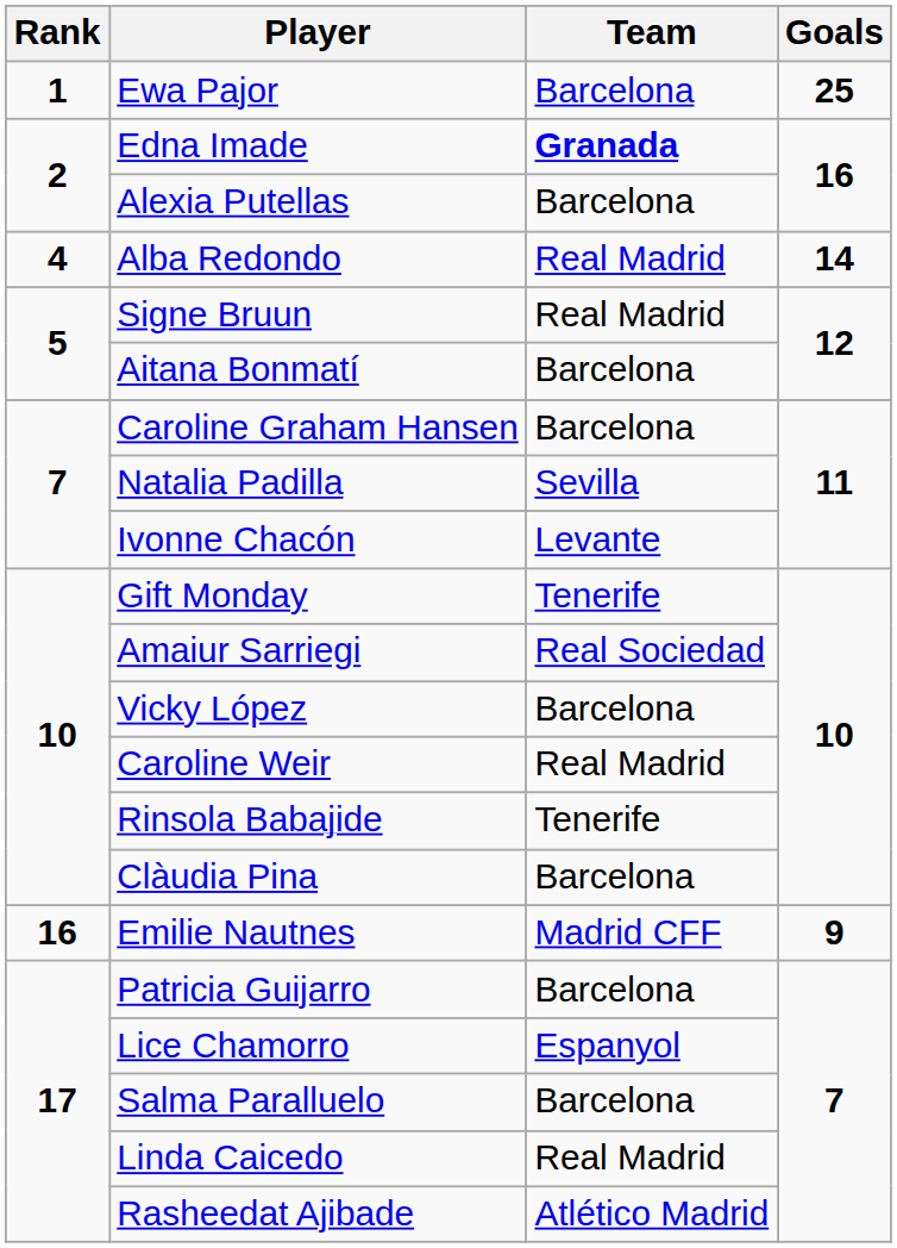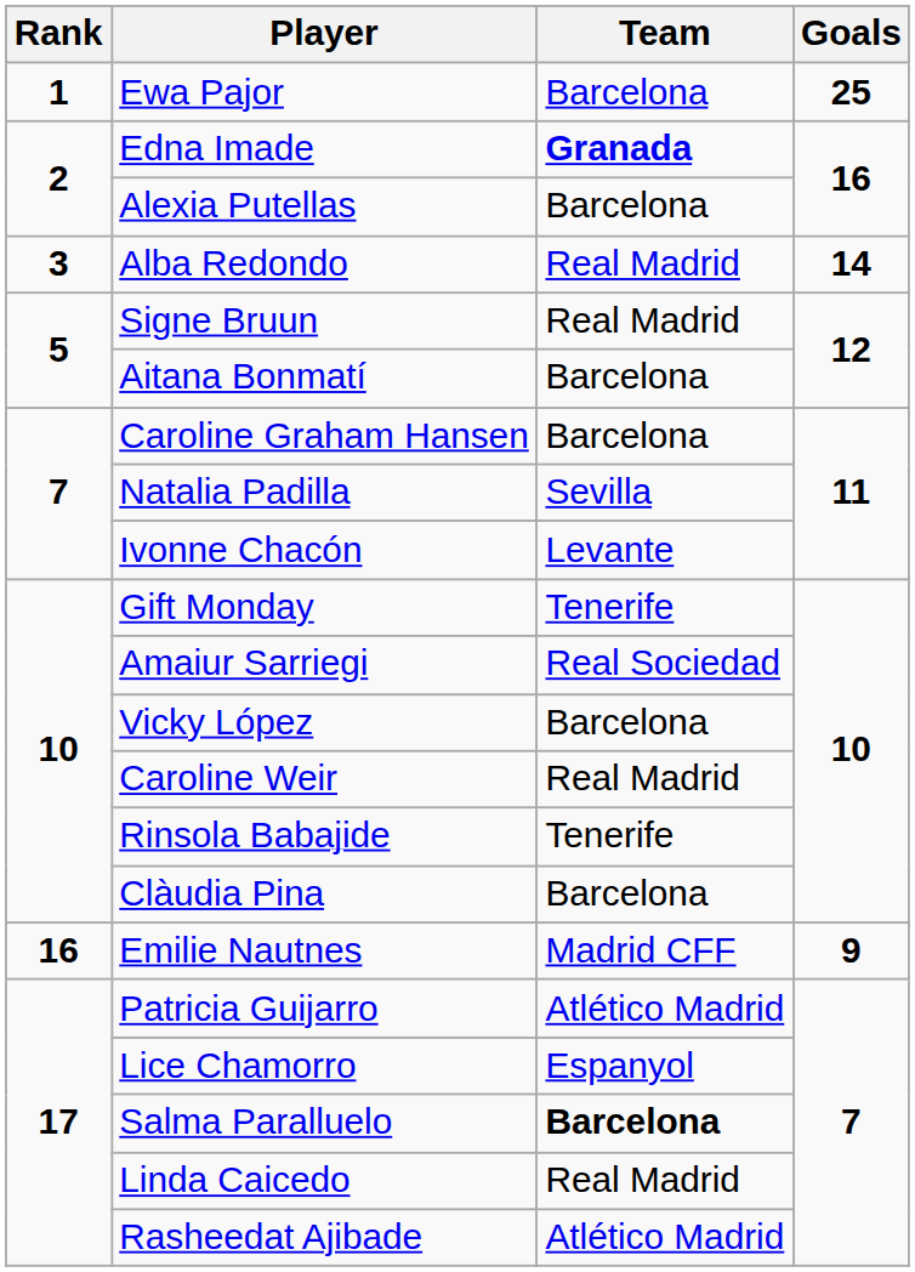Alba Redondo | Rank: 4 -> 3
Patricia Guijarro | Team: Barcelona -> Atlético Madrid
Salma Paralluelo | Team: normal -> bold
